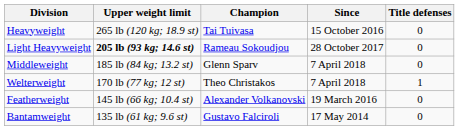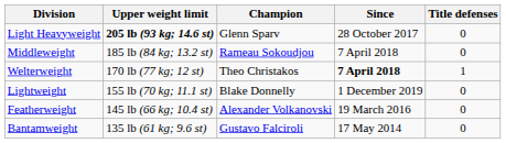- row: Heavyweight | 265 lb (120 kg; 18.9 st) | Tai Tuivasa | 15 October 2016 | 0
Light Heavyweight | Champion: Rameau Sokoudjou -> Glenn Sparv
Middleweight | Champion: Glenn Sparv -> Rameau Sokoudjou
Welterweight | Since: normal -> bold
+ row: Lightweight | 155 lb (70 kg; 11.1 st) | Blake Donnelly | 1 December 2019 | 0
